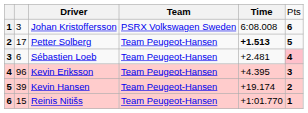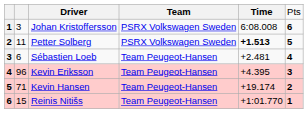Petter Solberg | column 2: 17 -> 11
Petter Solberg | column 4: Team Peugeot-Hansen -> PSRX Volkswagen Sweden
Sébastien Loeb | column 6: pink background -> no background
Kevin Hansen | column 2: 39 -> 71
